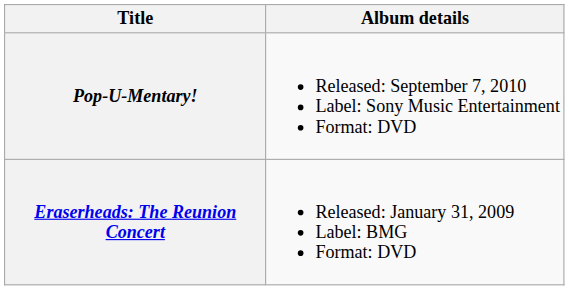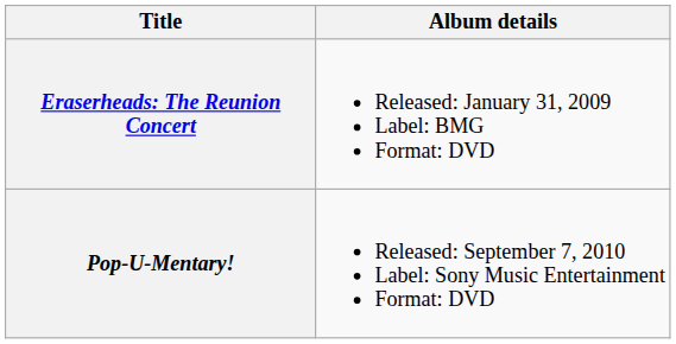rows swapped: Eraserheads: The Reunion Concert <-> Pop-U-Mentary!
